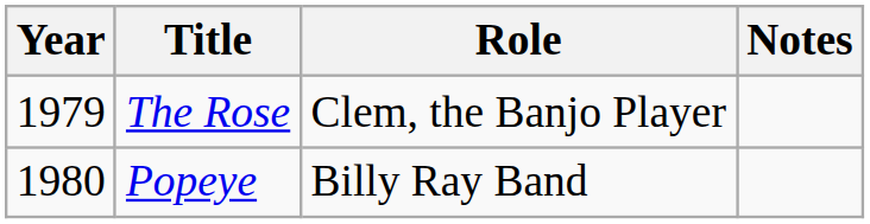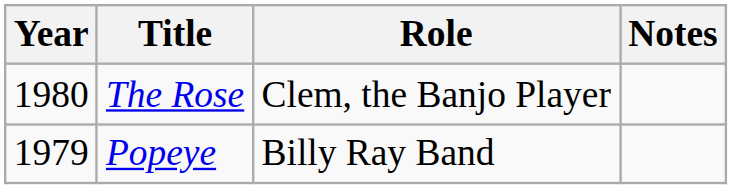The Rose | Year: 1979 -> 1980
Popeye | Year: 1980 -> 1979
